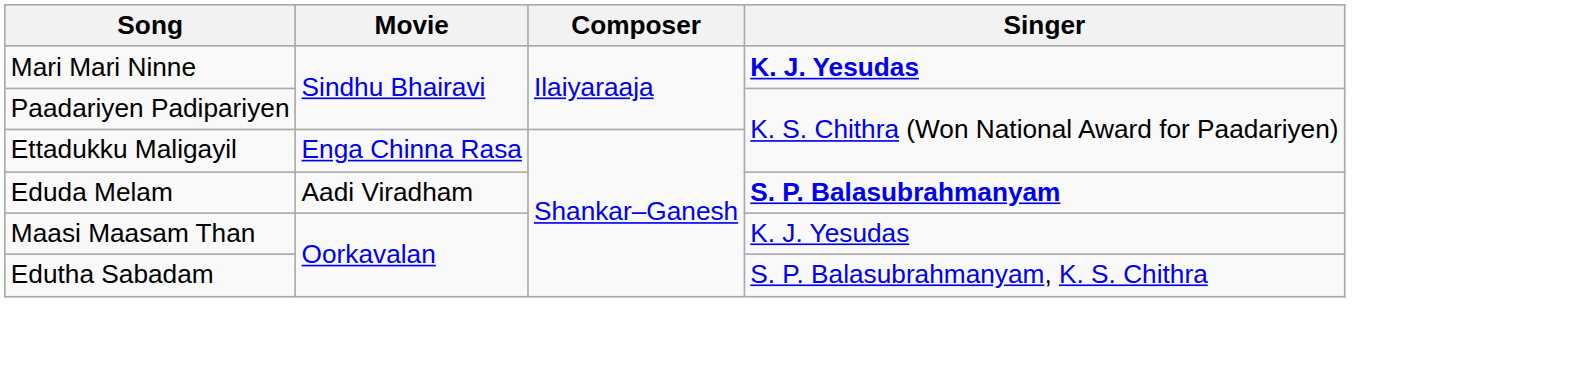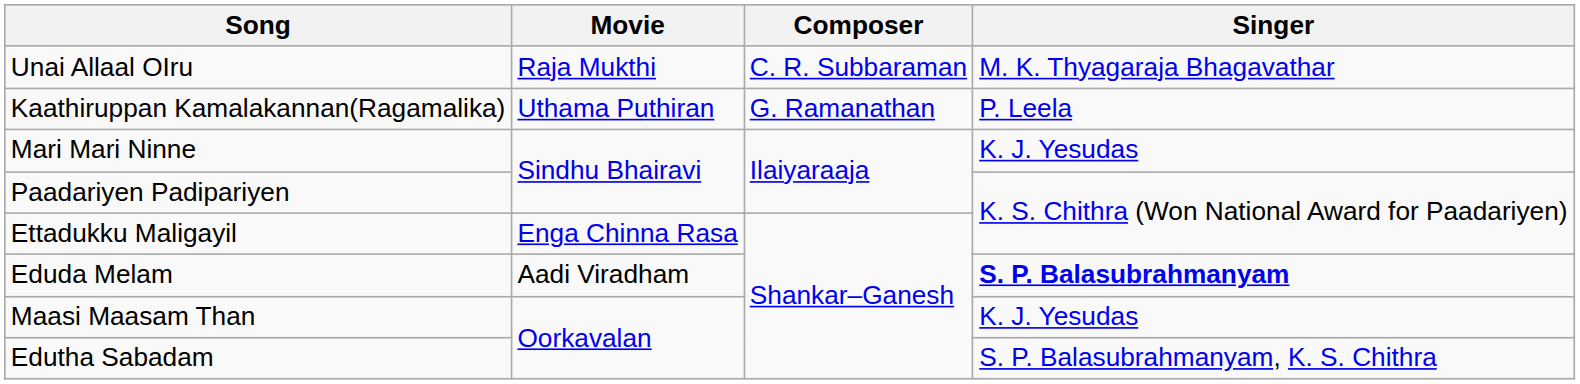+ row: Unai Allaal OIru | Raja Mukthi | C. R. Subbaraman | M. K. Thyagaraja Bhagavathar
+ row: Kaathiruppan Kamalakannan(Ragamalika) | Uthama Puthiran | G. Ramanathan | P. Leela
Mari Mari Ninne | Singer: bold -> normal
